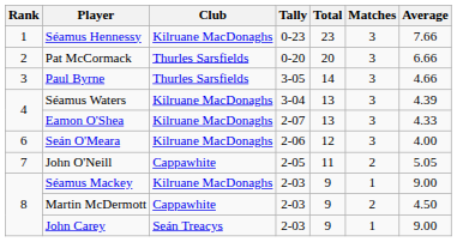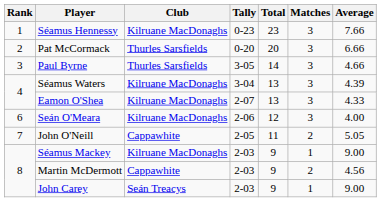Martin McDermott | Average: 4.50 -> 4.56
